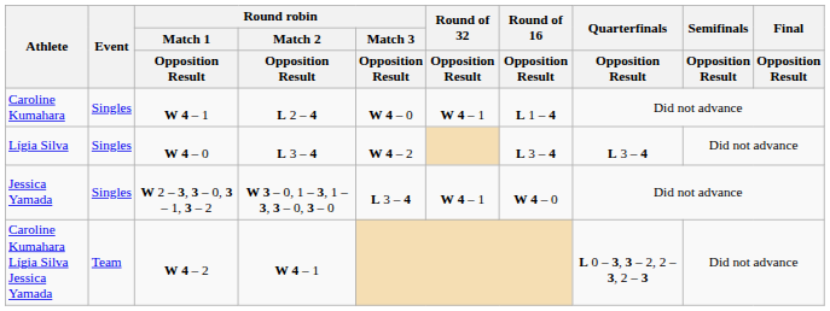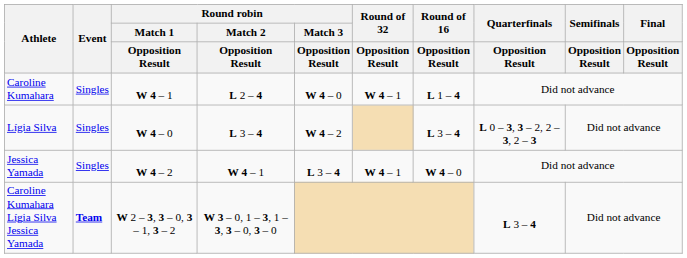Lígia Silva | Quarterfinals / Opposition Result: L 3 – 4 -> L 0 – 3, 3 – 2, 2 – 3, 2 – 3
Jessica Yamada | Round robin / Match 1 / Opposition Result: W 2 – 3, 3 – 0, 3 – 1, 3 – 2 -> W 4 – 2
Jessica Yamada | Round robin / Match 2 / Opposition Result: W 3 – 0, 1 – 3, 1 – 3, 3 – 0, 3 – 0 -> W 4 – 1
Caroline Kumahara Lígia Silva Jessica Yamada | Event: normal -> bold
Caroline Kumahara Lígia Silva Jessica Yamada | Round robin / Match 1 / Opposition Result: W 4 – 2 -> W 2 – 3, 3 – 0, 3 – 1, 3 – 2
Caroline Kumahara Lígia Silva Jessica Yamada | Round robin / Match 2 / Opposition Result: W 4 – 1 -> W 3 – 0, 1 – 3, 1 – 3, 3 – 0, 3 – 0
Caroline Kumahara Lígia Silva Jessica Yamada | Quarterfinals / Opposition Result: L 0 – 3, 3 – 2, 2 – 3, 2 – 3 -> L 3 – 4
